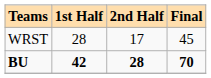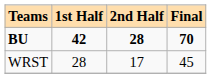rows swapped: WRST <-> BU
